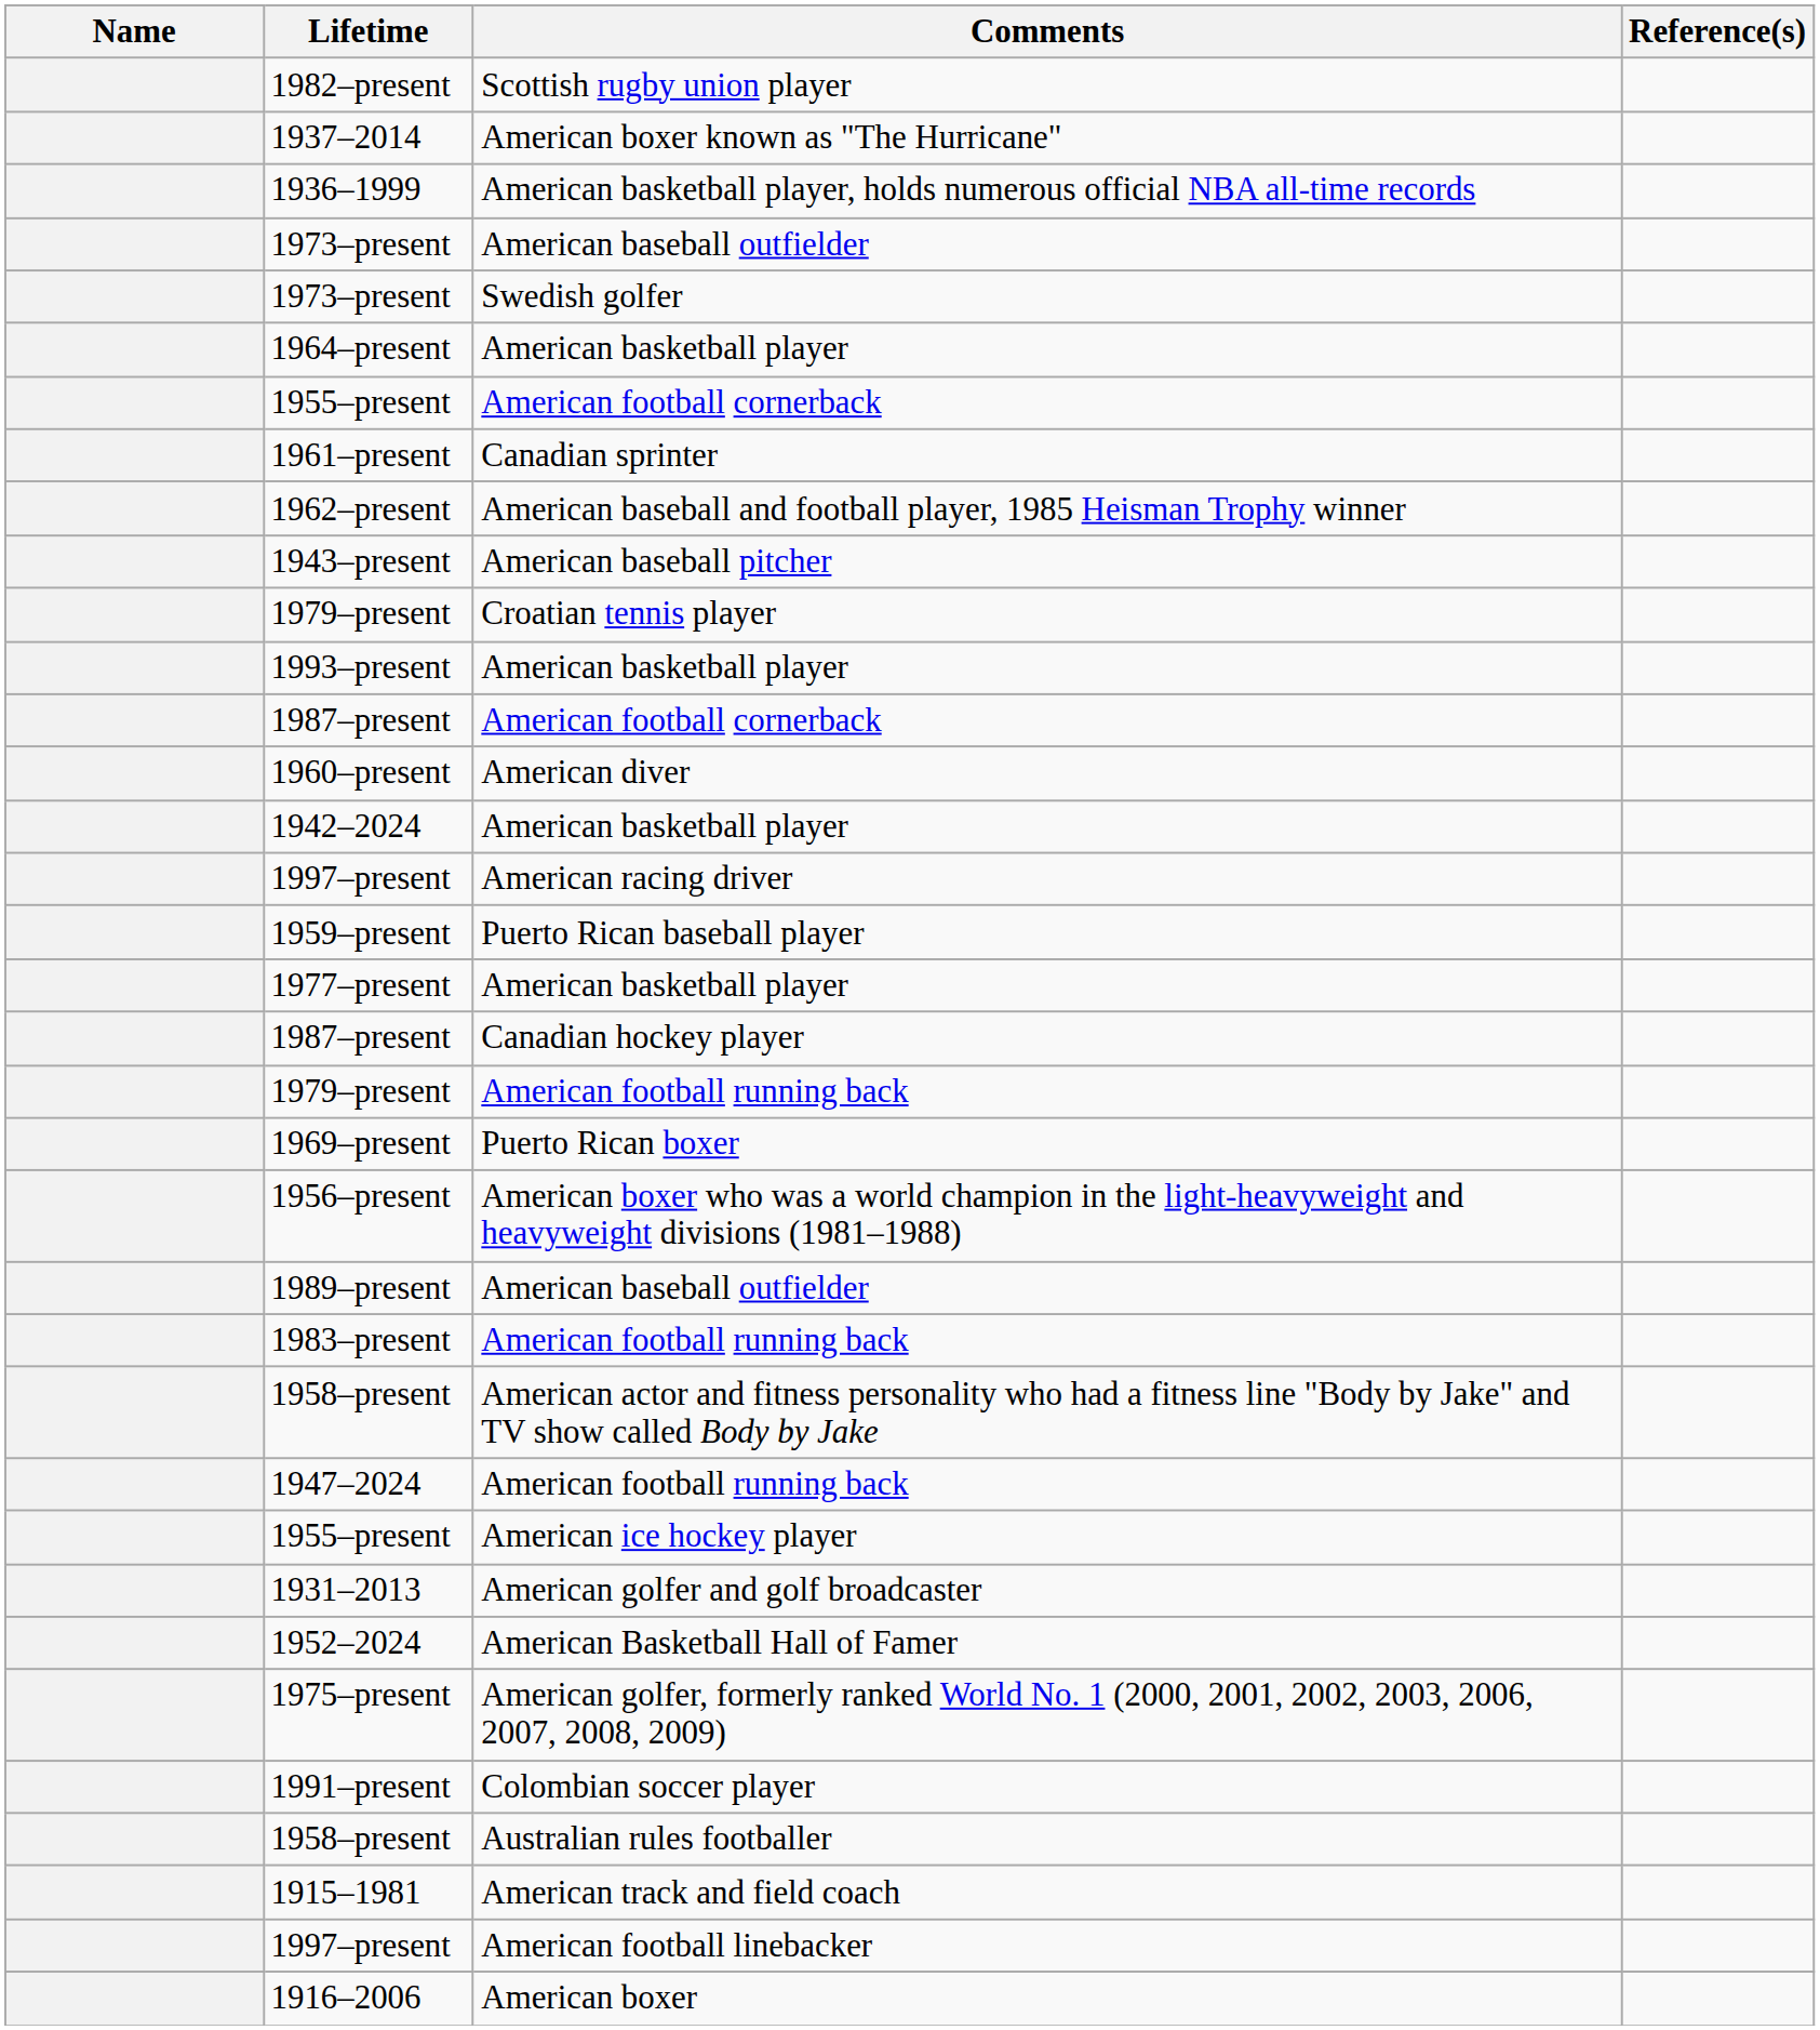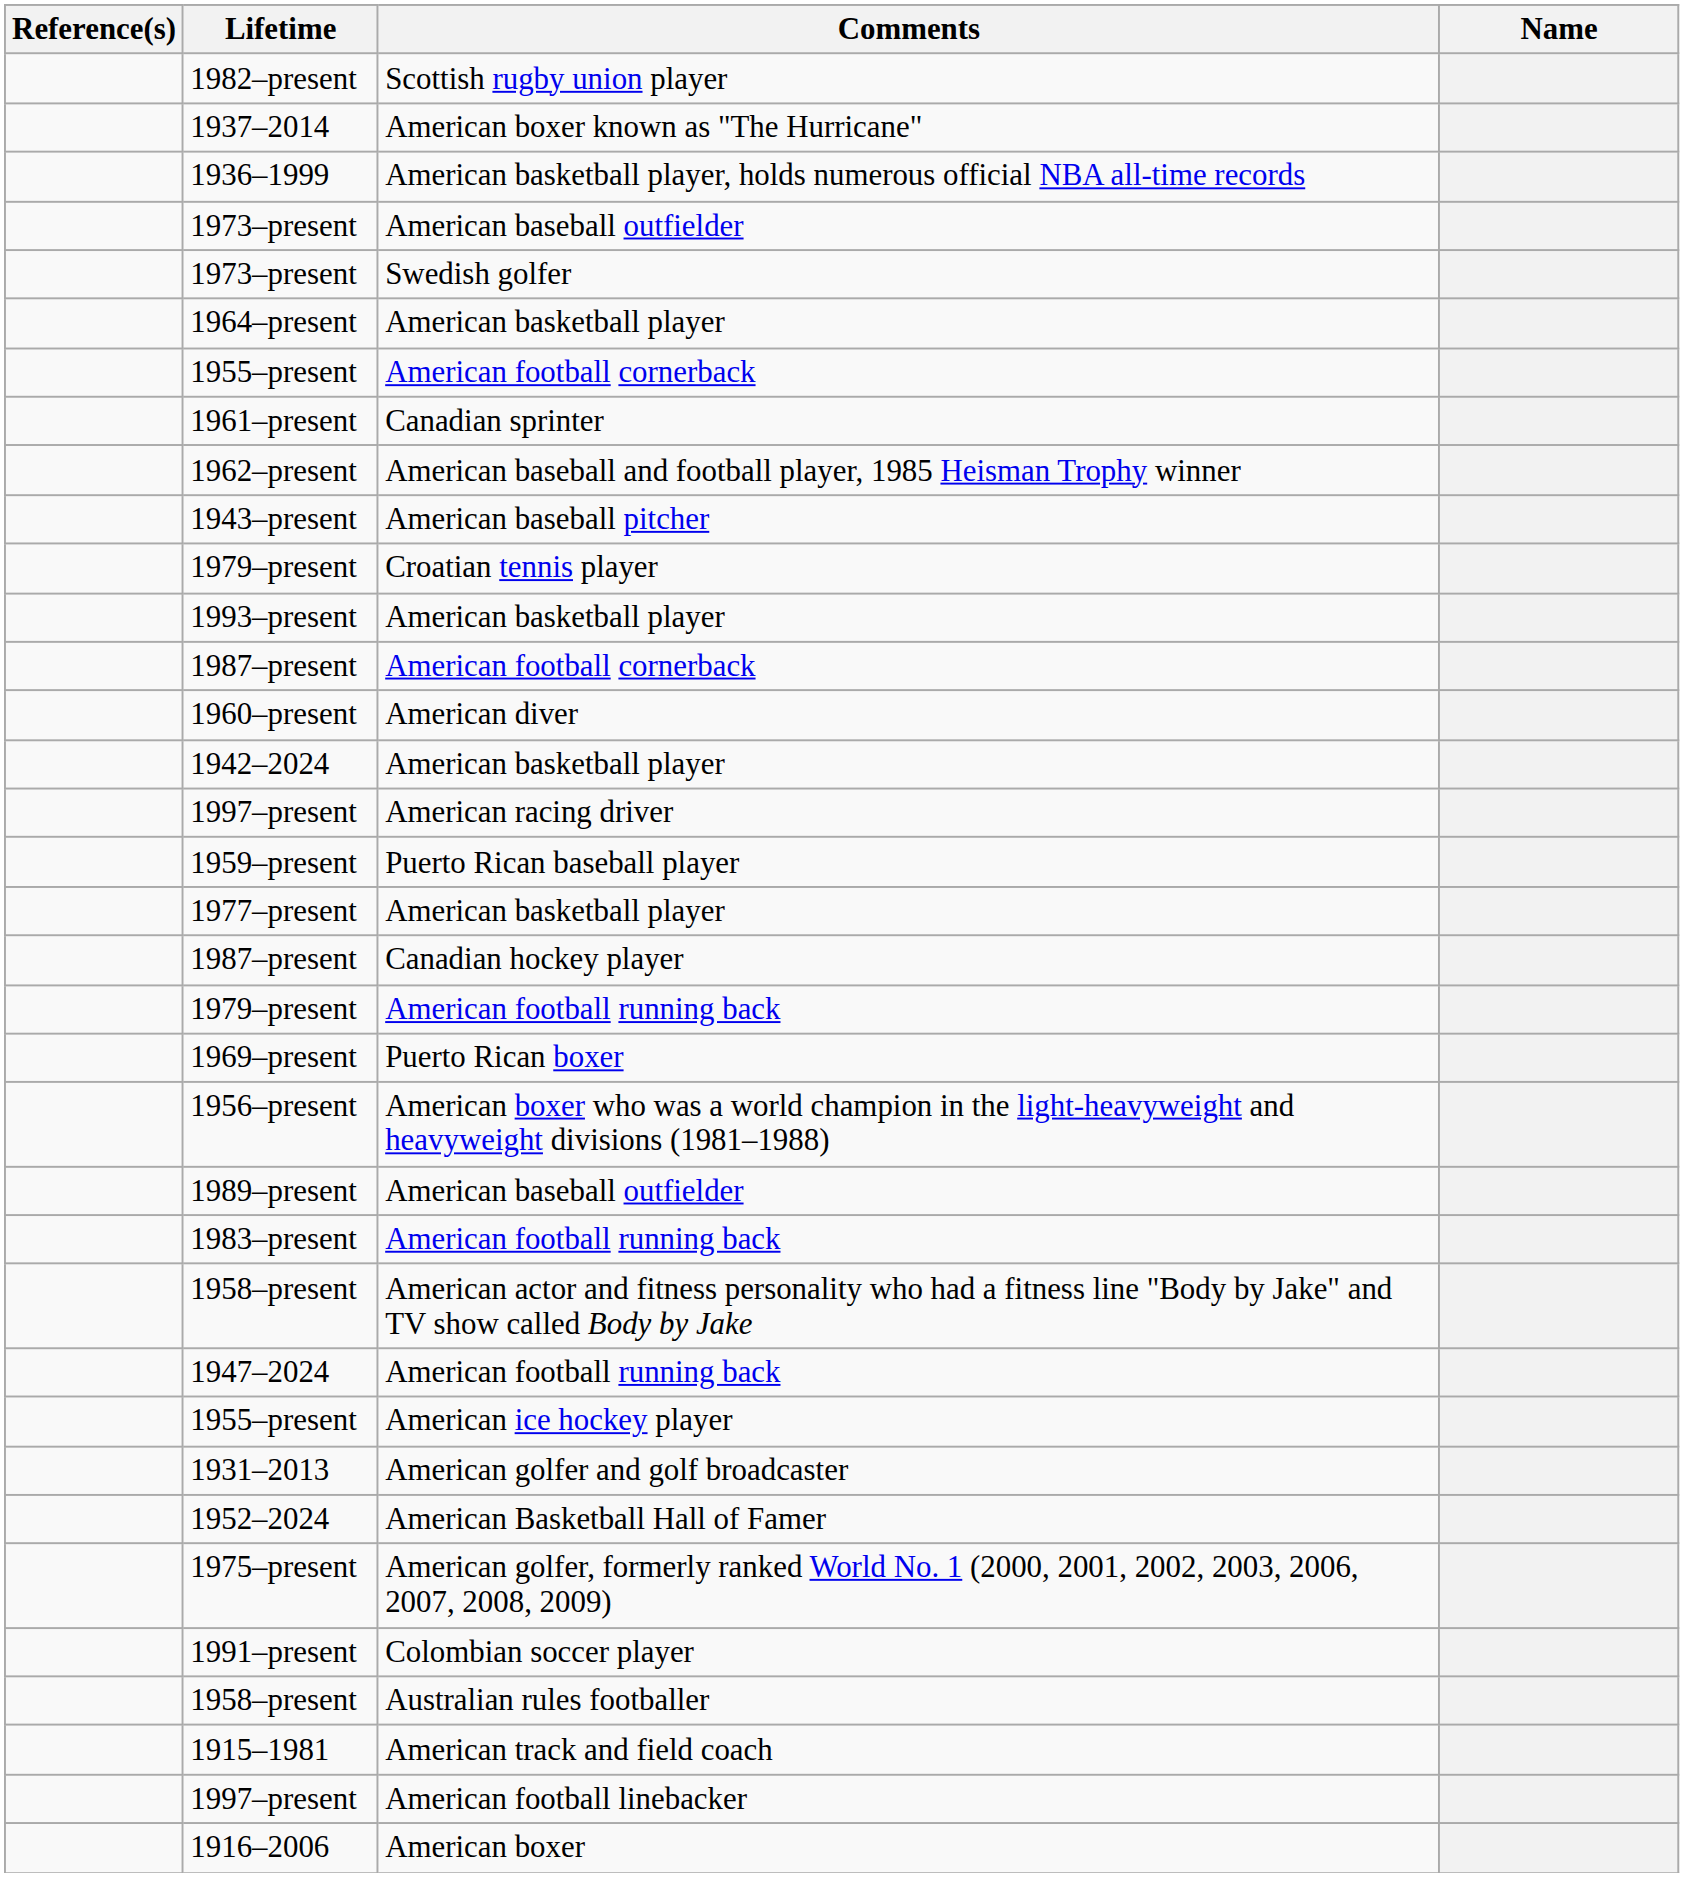columns swapped: Name <-> Reference(s)
